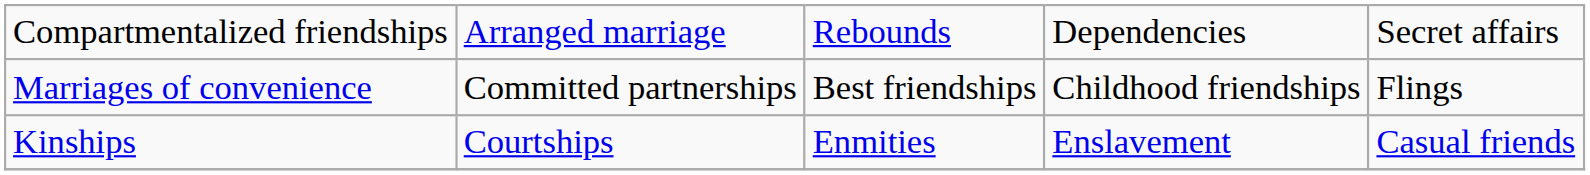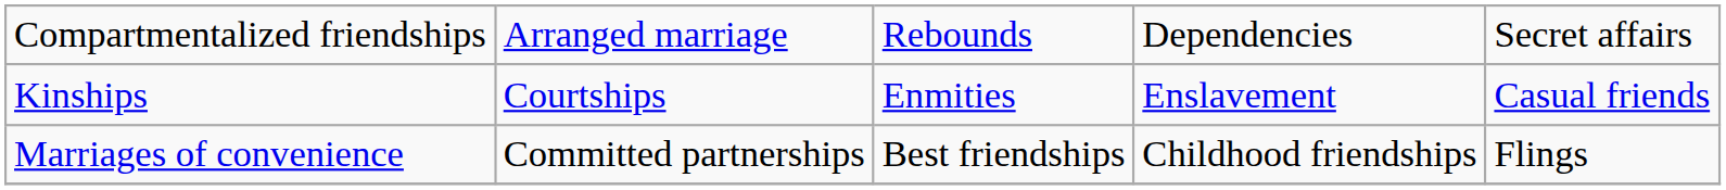rows swapped: Marriages of convenience <-> Kinships
